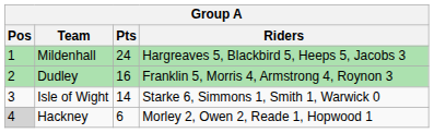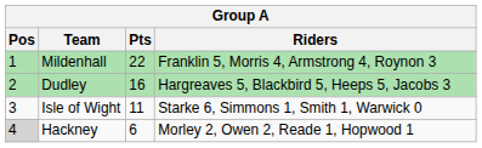Mildenhall | Pts: 24 -> 22
Mildenhall | Riders: Hargreaves 5, Blackbird 5, Heeps 5, Jacobs 3 -> Franklin 5, Morris 4, Armstrong 4, Roynon 3
Dudley | Riders: Franklin 5, Morris 4, Armstrong 4, Roynon 3 -> Hargreaves 5, Blackbird 5, Heeps 5, Jacobs 3
Isle of Wight | Pts: 14 -> 11
